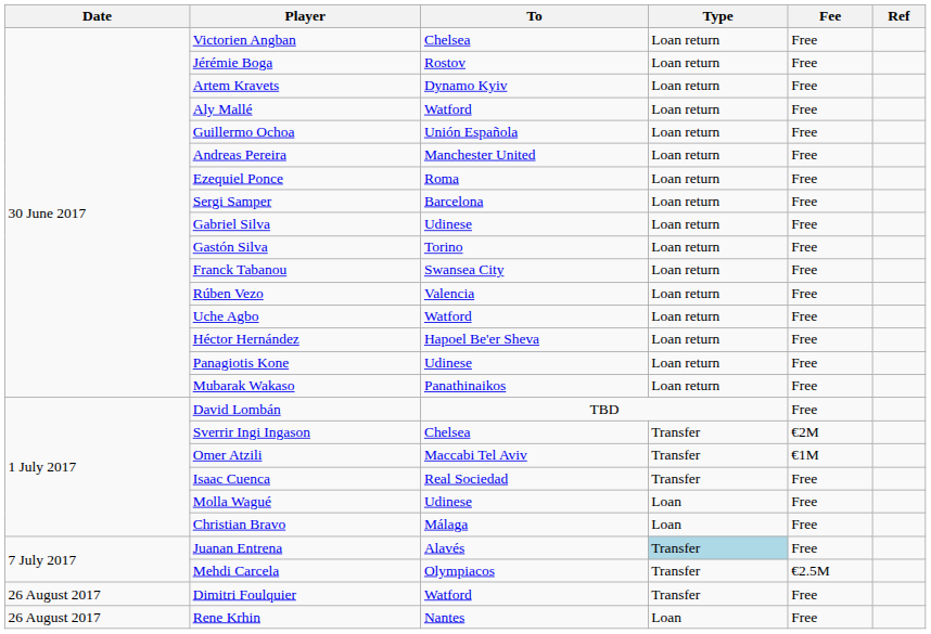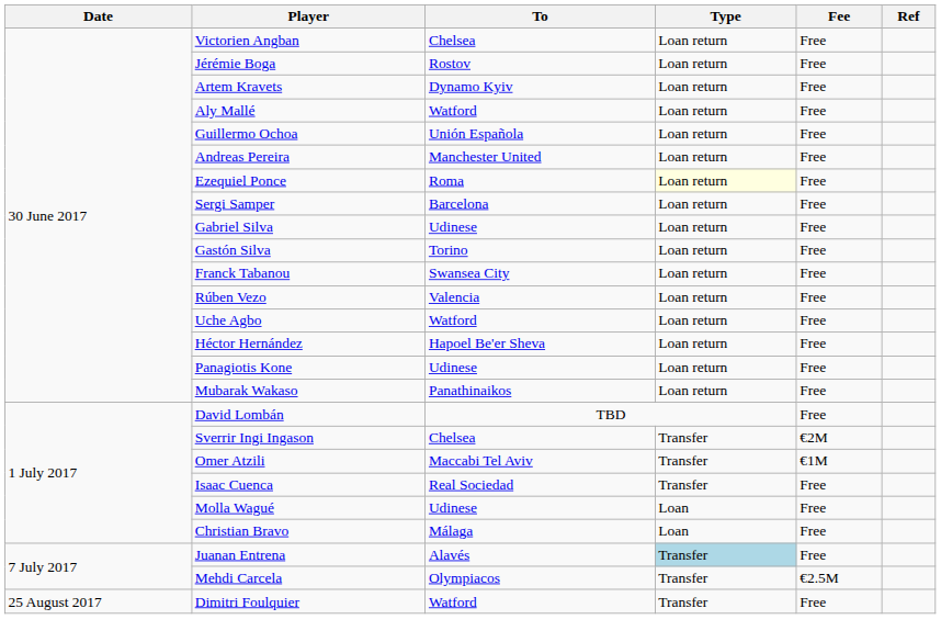Ezequiel Ponce | Type: no background -> lightyellow background
Dimitri Foulquier | Date: 26 August 2017 -> 25 August 2017
- row: 26 August 2017 | Rene Krhin | Nantes | Loan | Free
